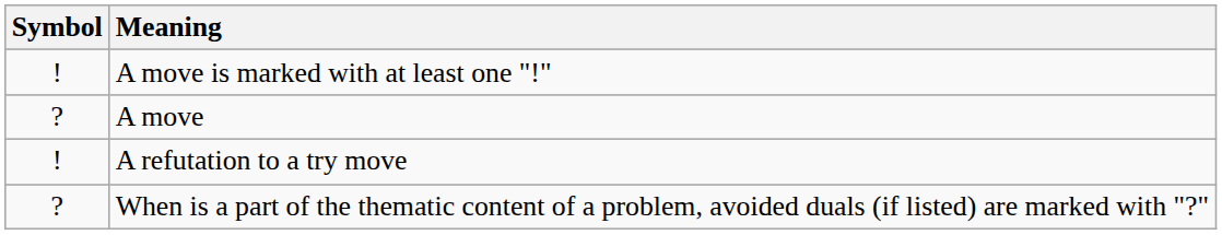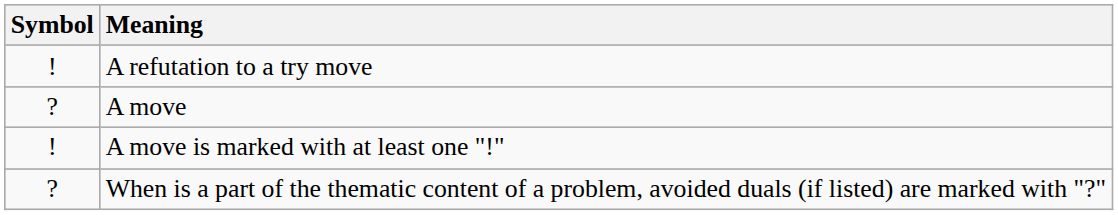rows swapped: A move is marked with at least one "!" <-> A refutation to a try move
